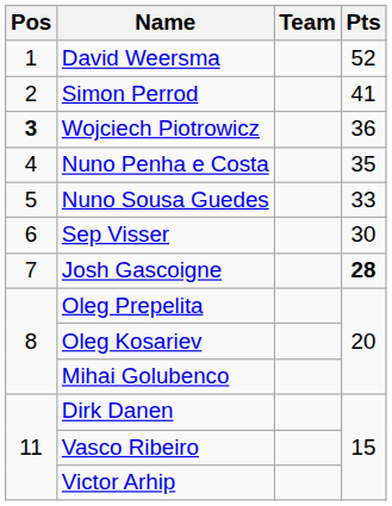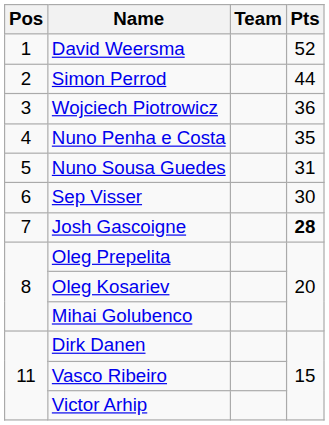Simon Perrod | Pts: 41 -> 44
Wojciech Piotrowicz | Pos: bold -> normal
Nuno Sousa Guedes | Pts: 33 -> 31
